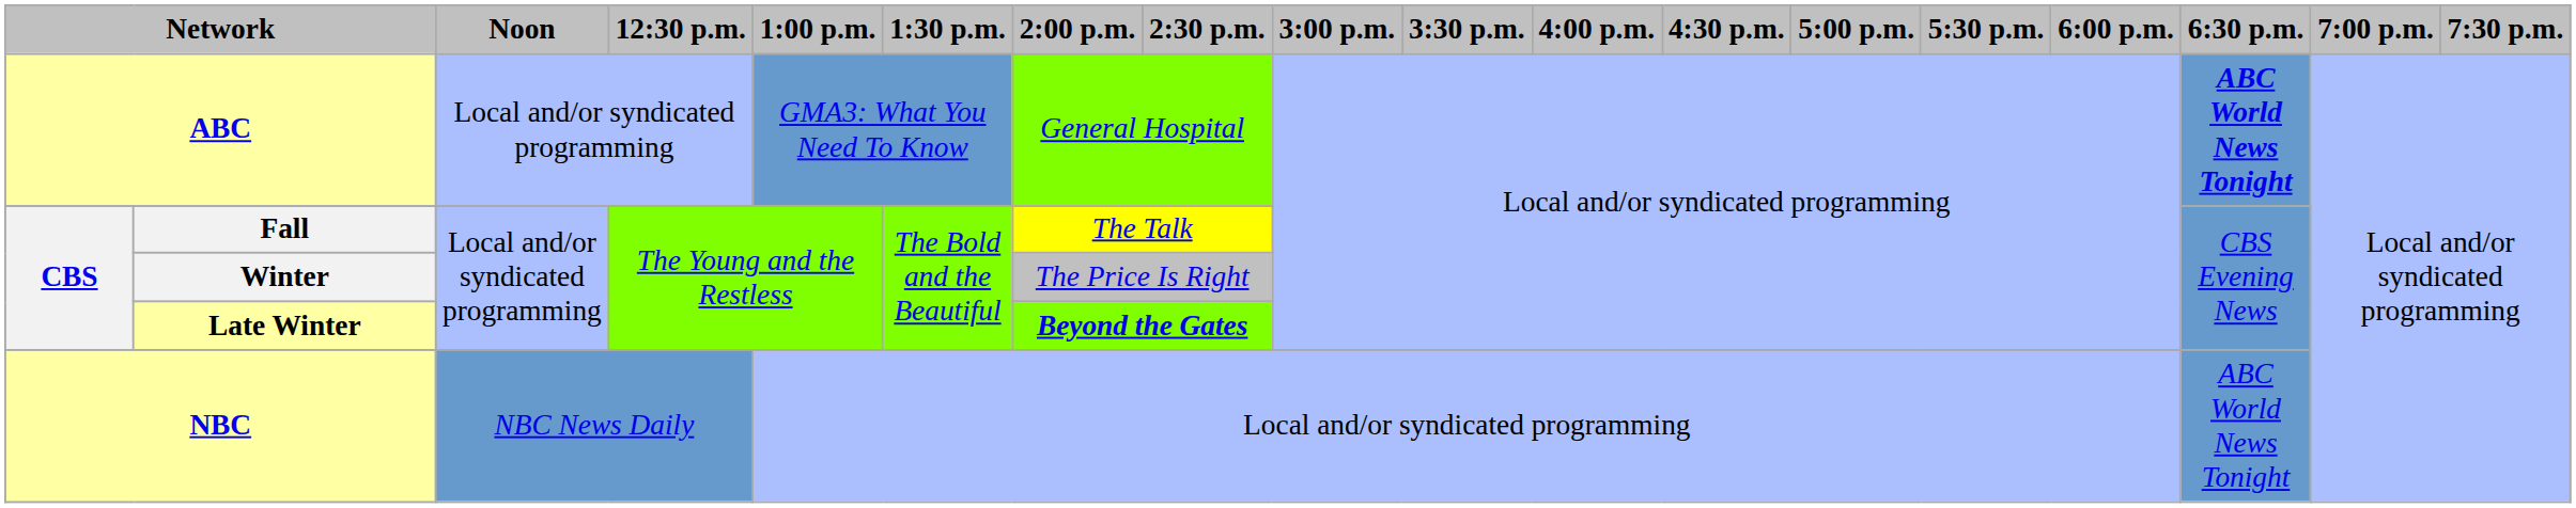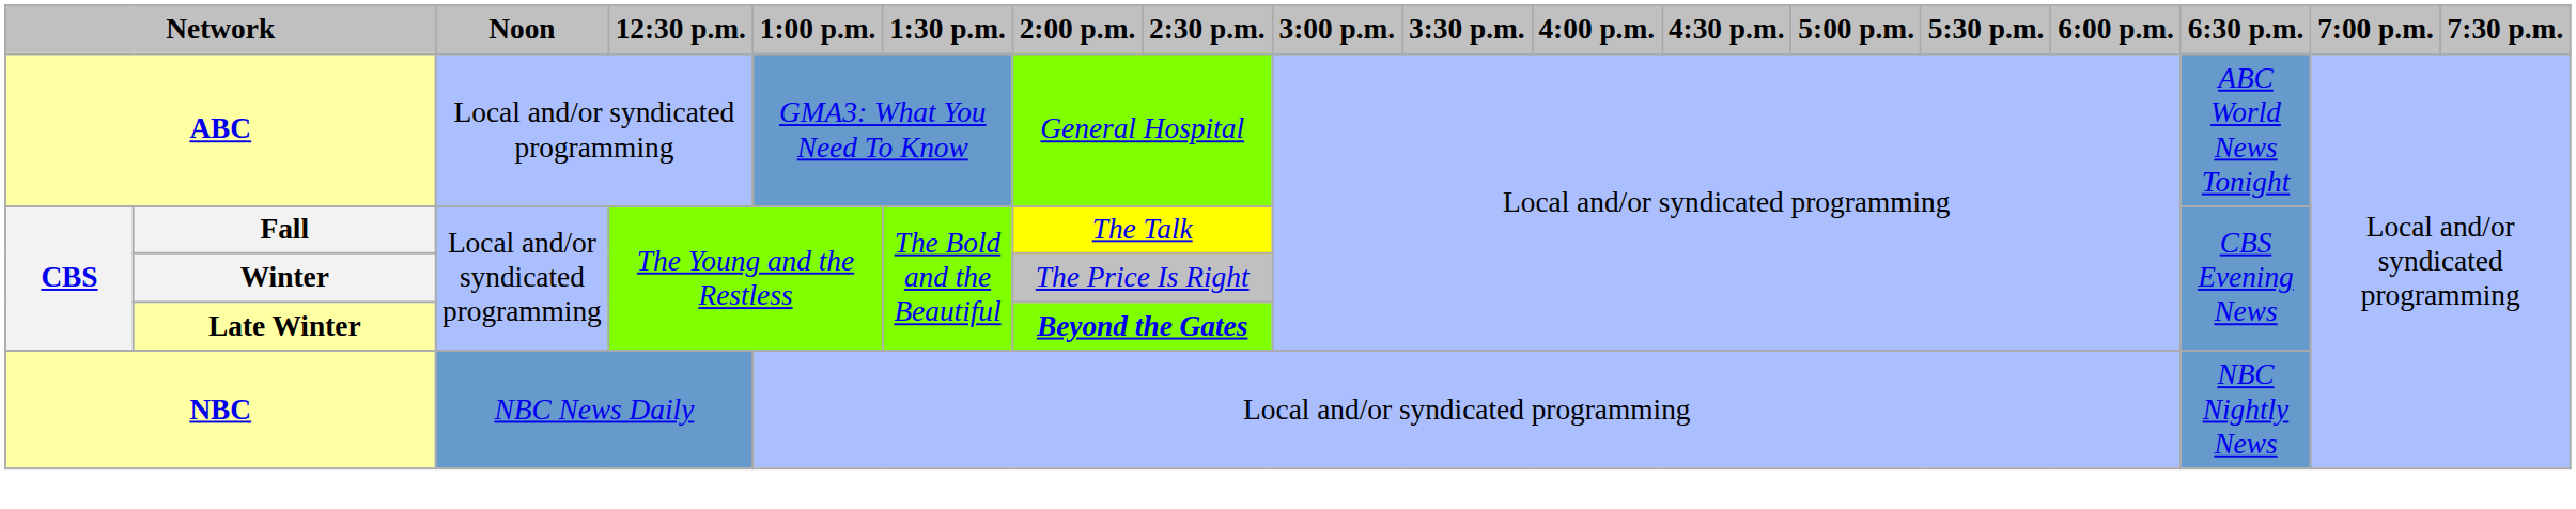ABC | 6:30 p.m.: bold -> normal
NBC | 6:30 p.m.: ABC World News Tonight -> NBC Nightly News
